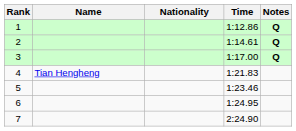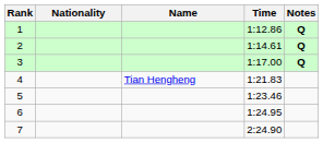columns swapped: Name <-> Nationality
